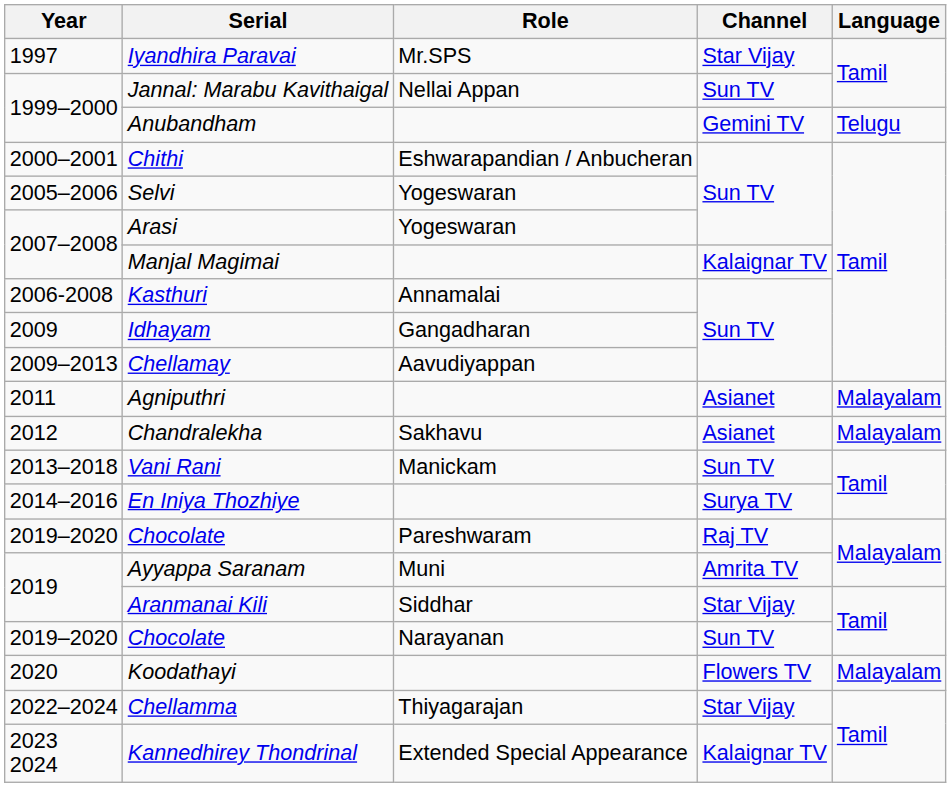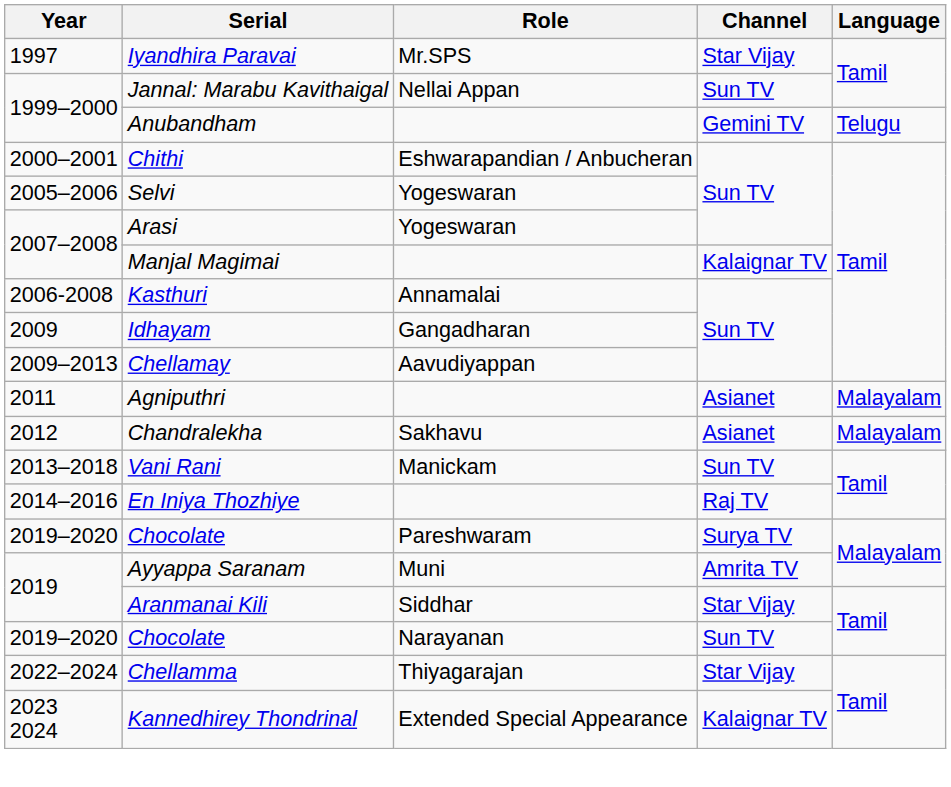En Iniya Thozhiye | Channel: Surya TV -> Raj TV
Chocolate / Pareshwaram | Channel: Raj TV -> Surya TV
- row: 2020 | Koodathayi | Flowers TV | Malayalam
